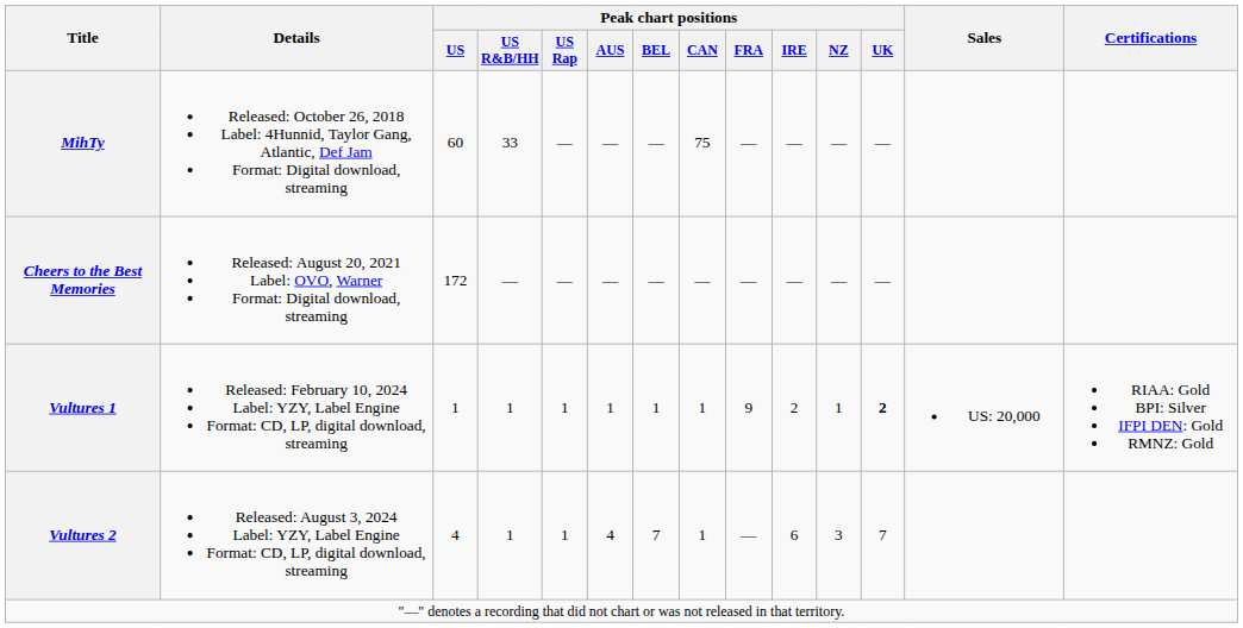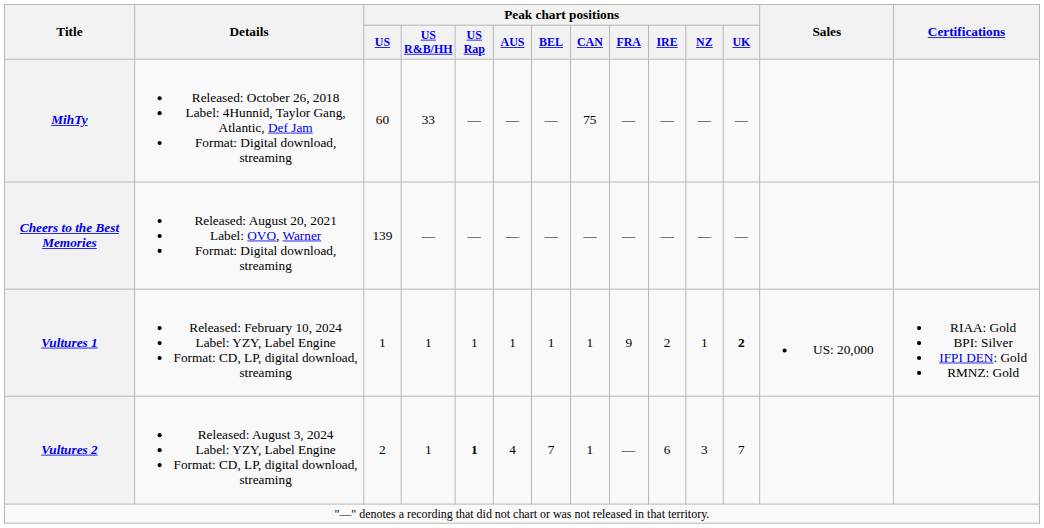Cheers to the Best Memories | Peak chart positions / US: 172 -> 139
Vultures 2 | Peak chart positions / US: 4 -> 2
Vultures 2 | Peak chart positions / US Rap: normal -> bold
